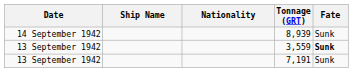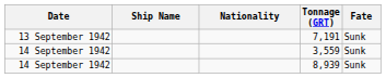rows swapped: 7,191 <-> 8,939
3,559 | Date: 13 September 1942 -> 14 September 1942
3,559 | Fate: bold -> normal
